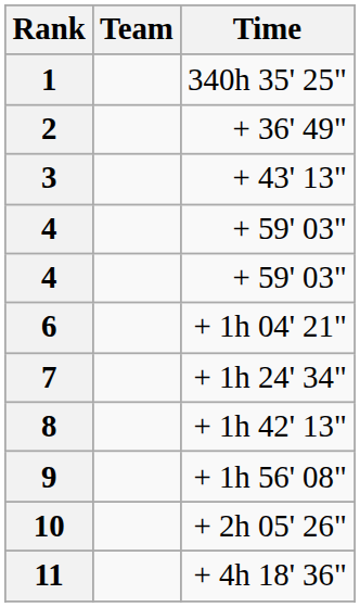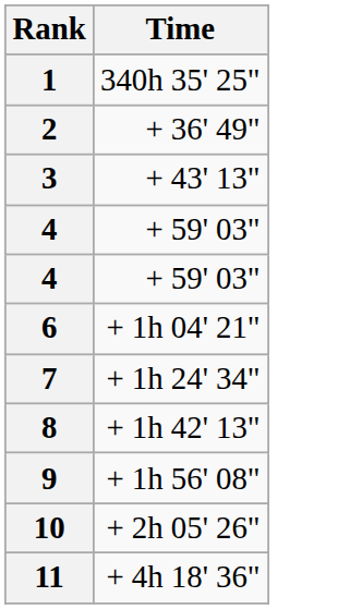- column: Team
